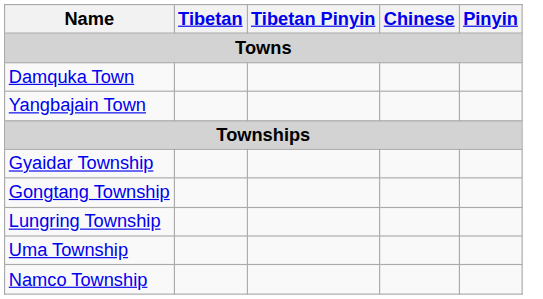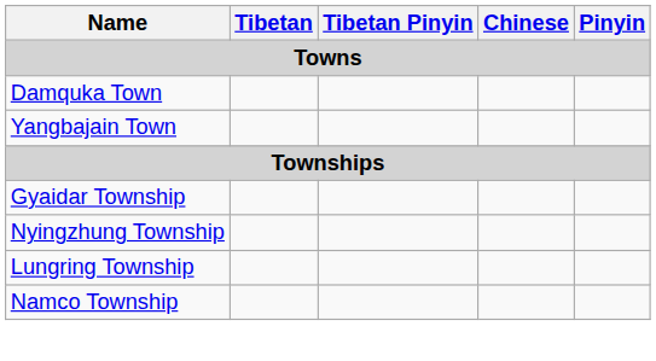+ row: Nyingzhung Township
- row: Gongtang Township
- row: Uma Township
